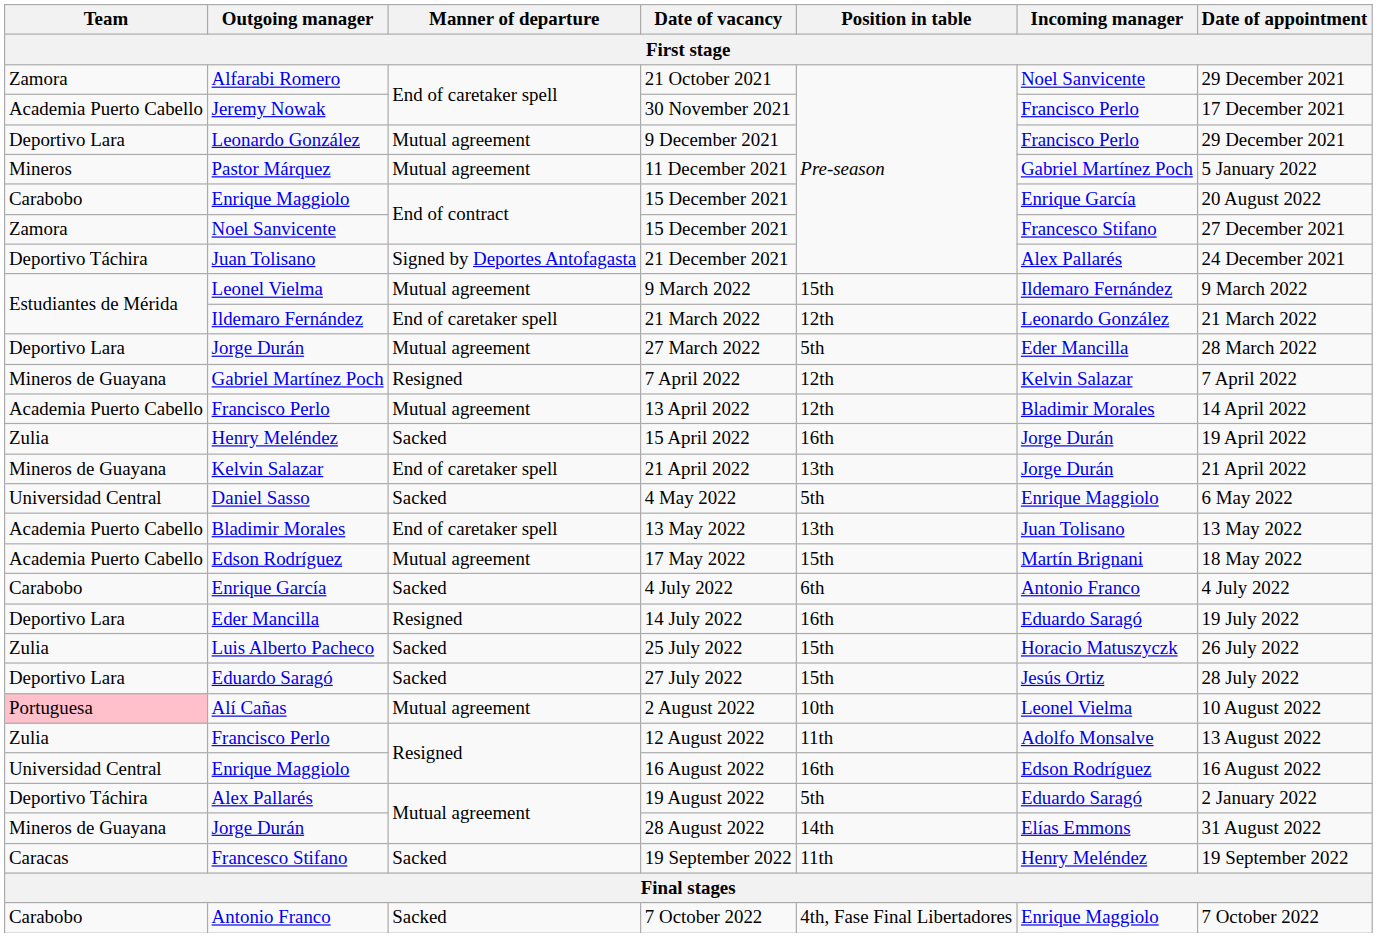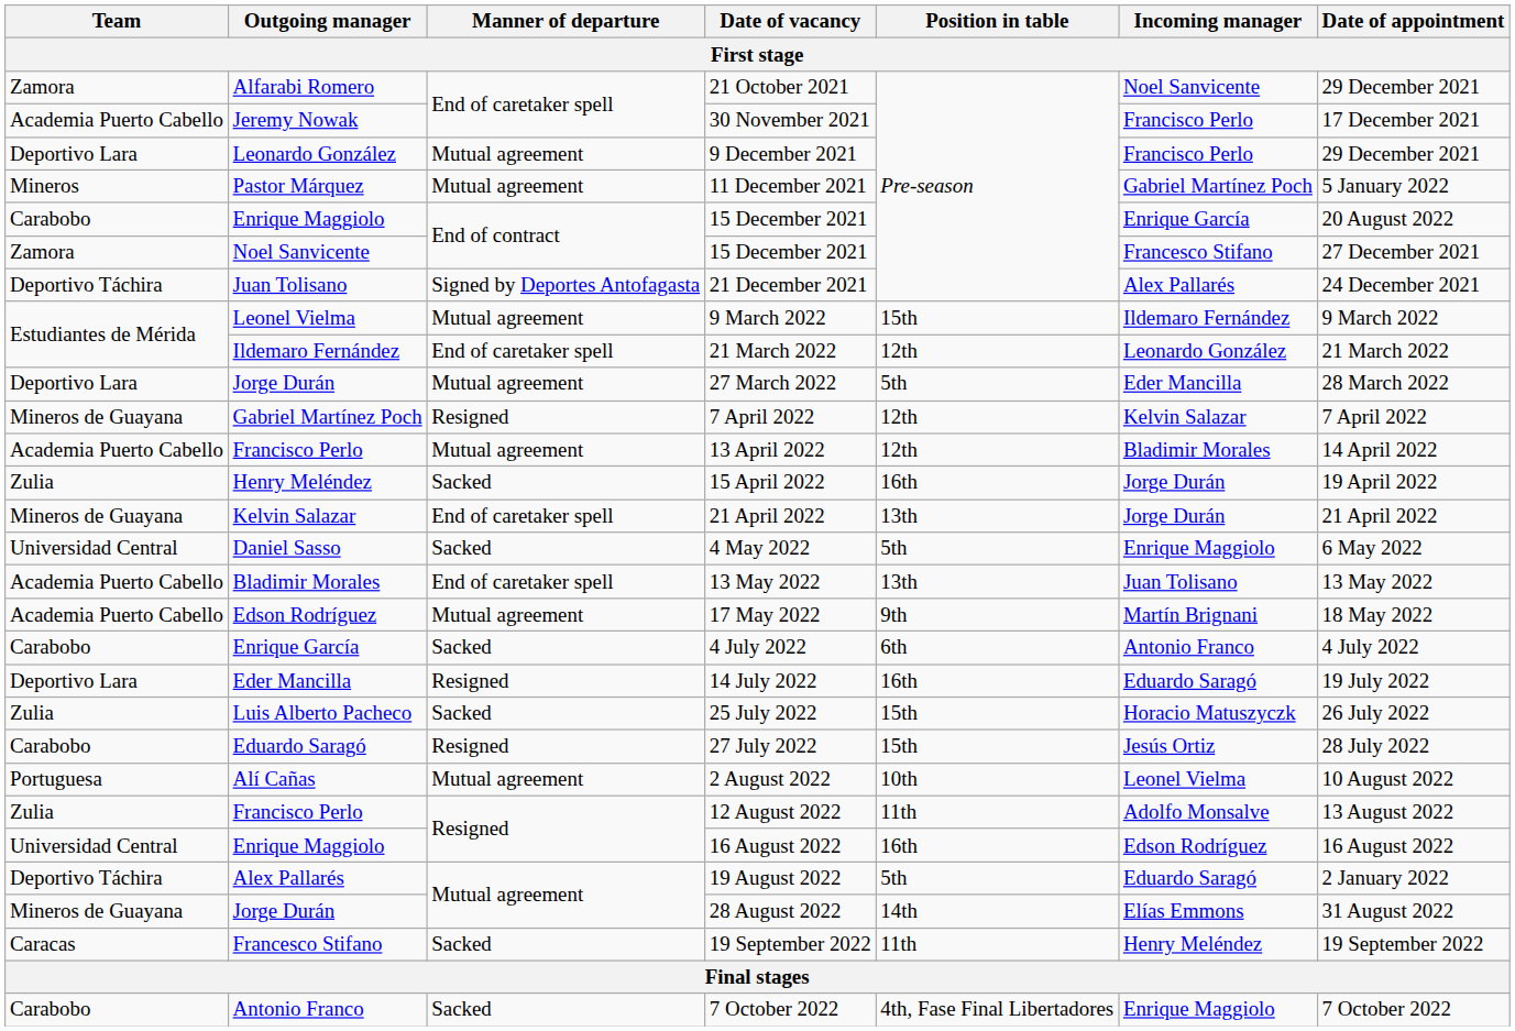17 May 2022 | Position in table: 15th -> 9th
27 July 2022 | Team: Deportivo Lara -> Carabobo
27 July 2022 | Manner of departure: Sacked -> Resigned
2 August 2022 | Team: pink background -> no background
